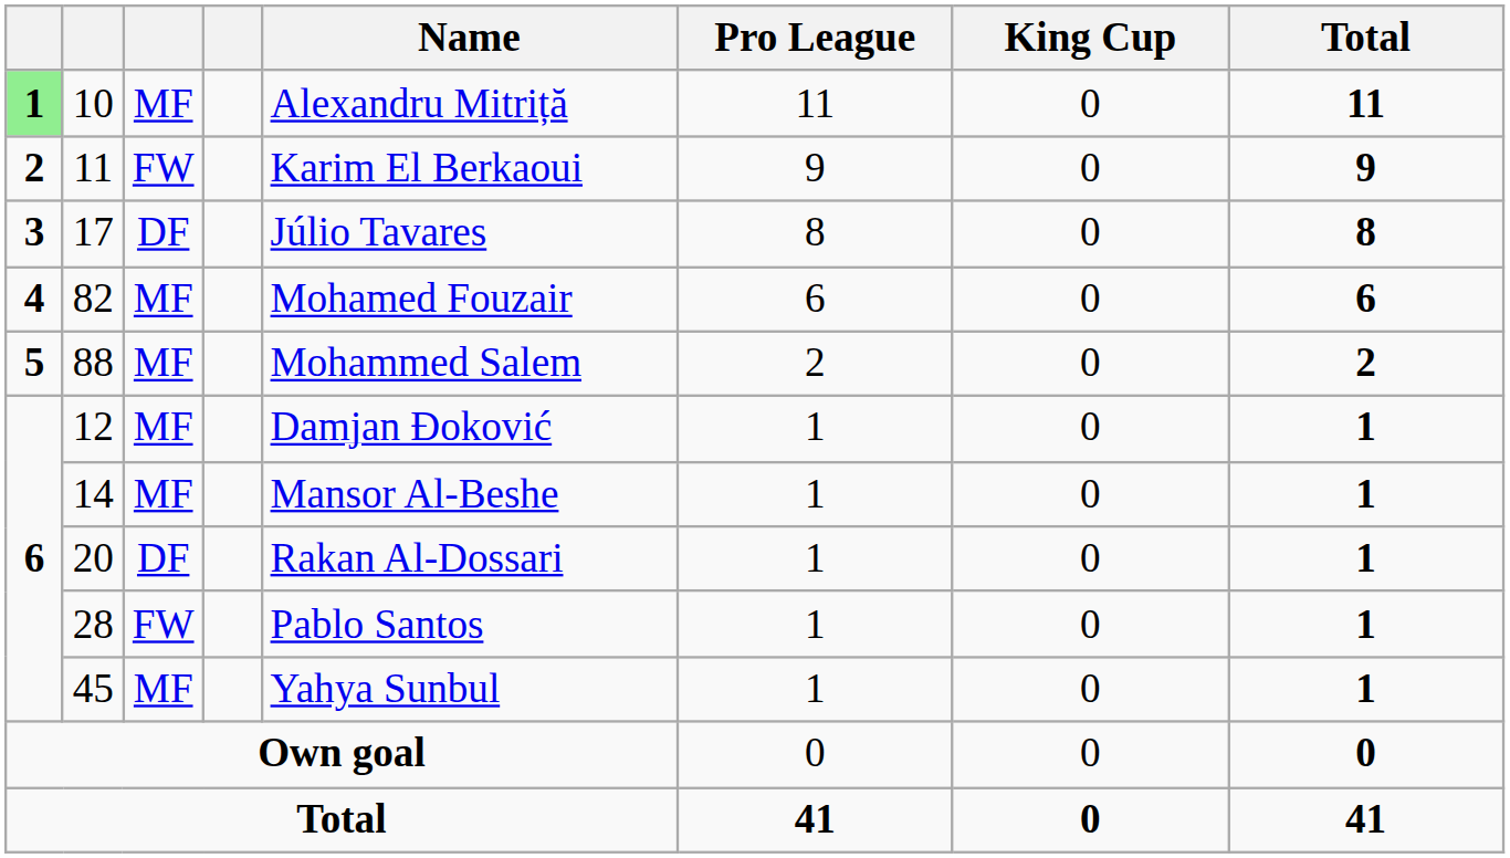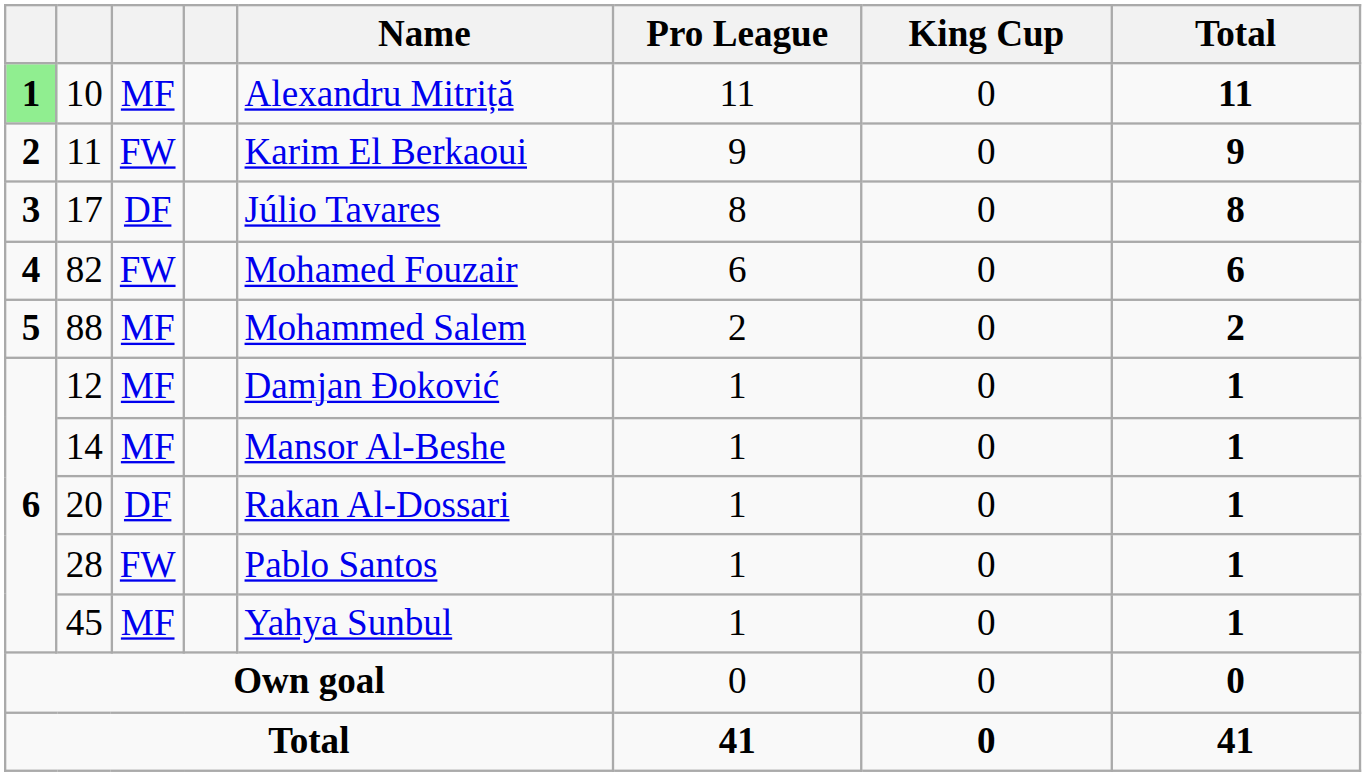82 | column 3: MF -> FW
